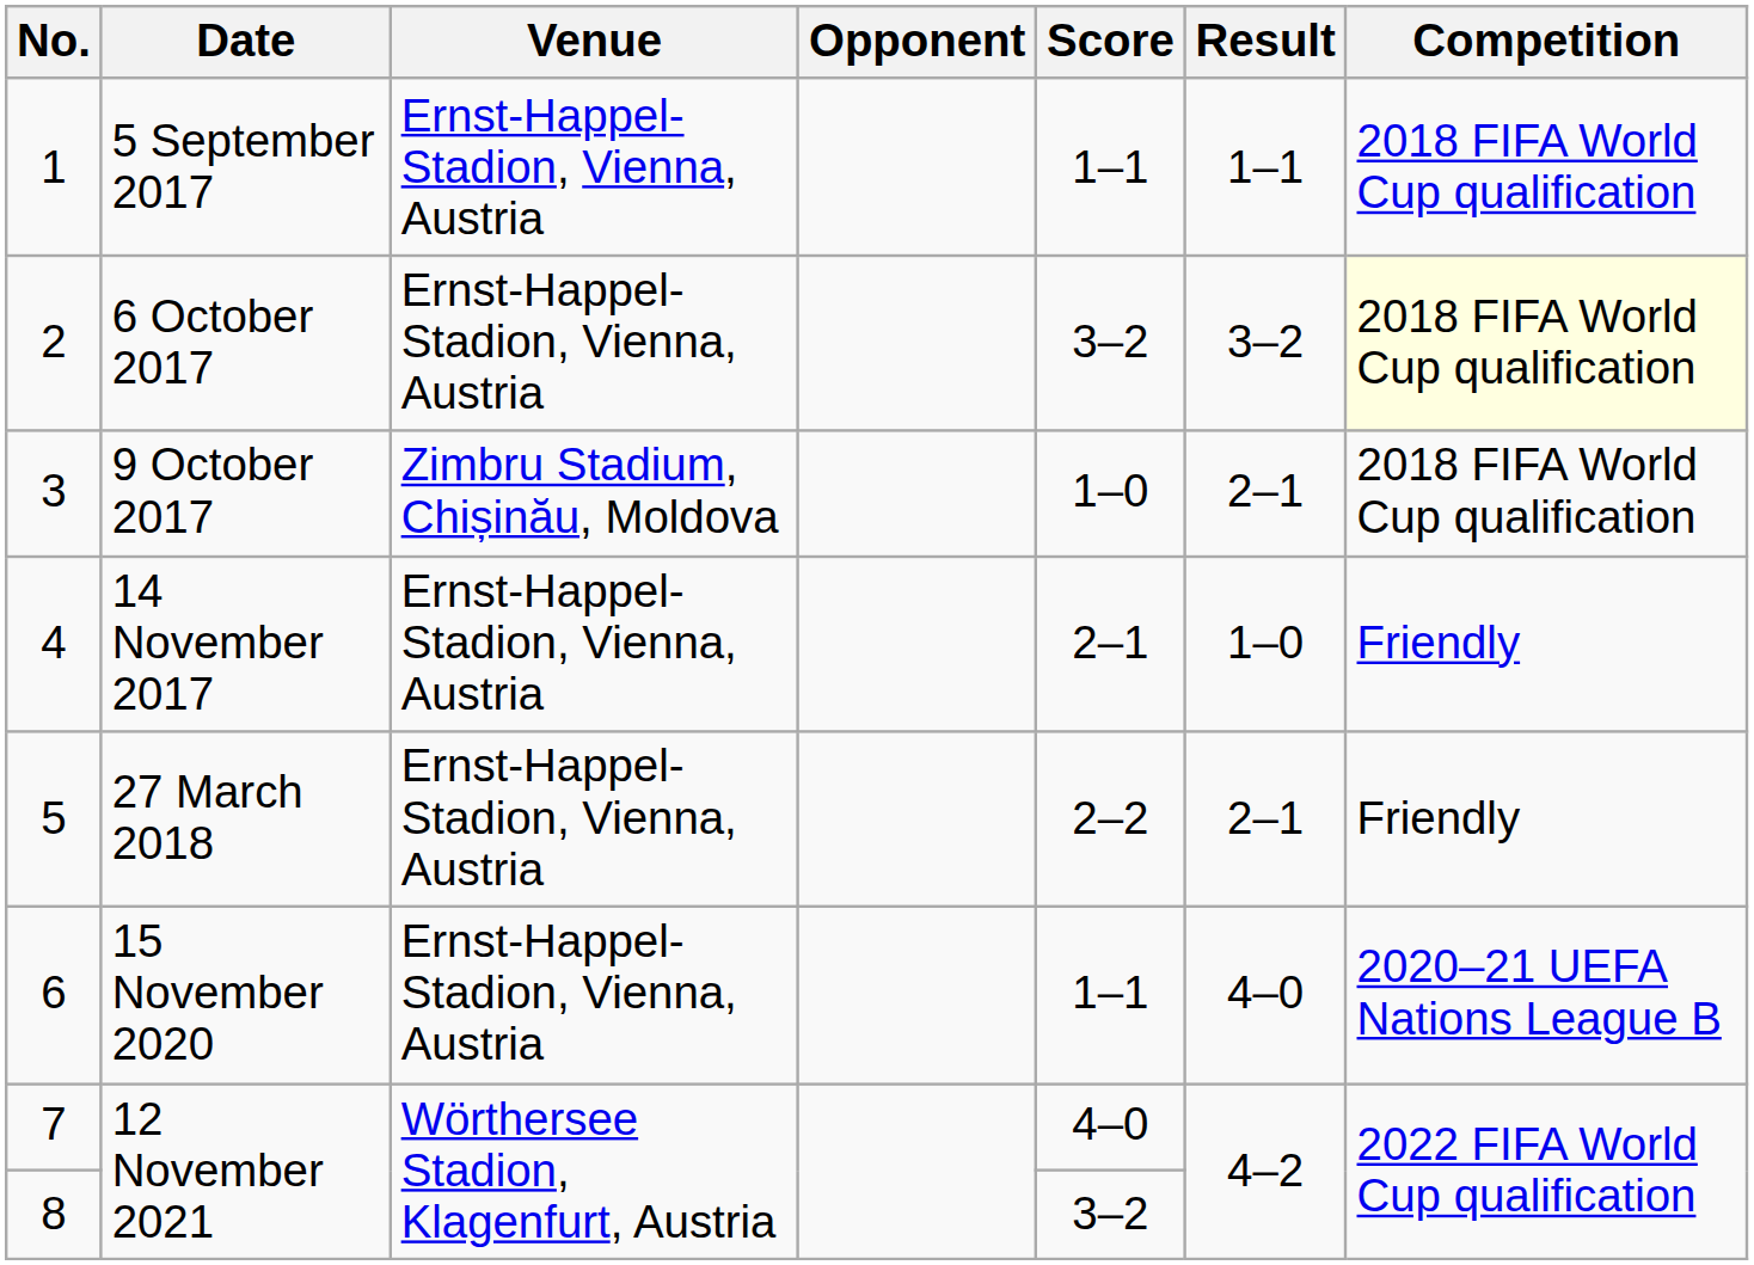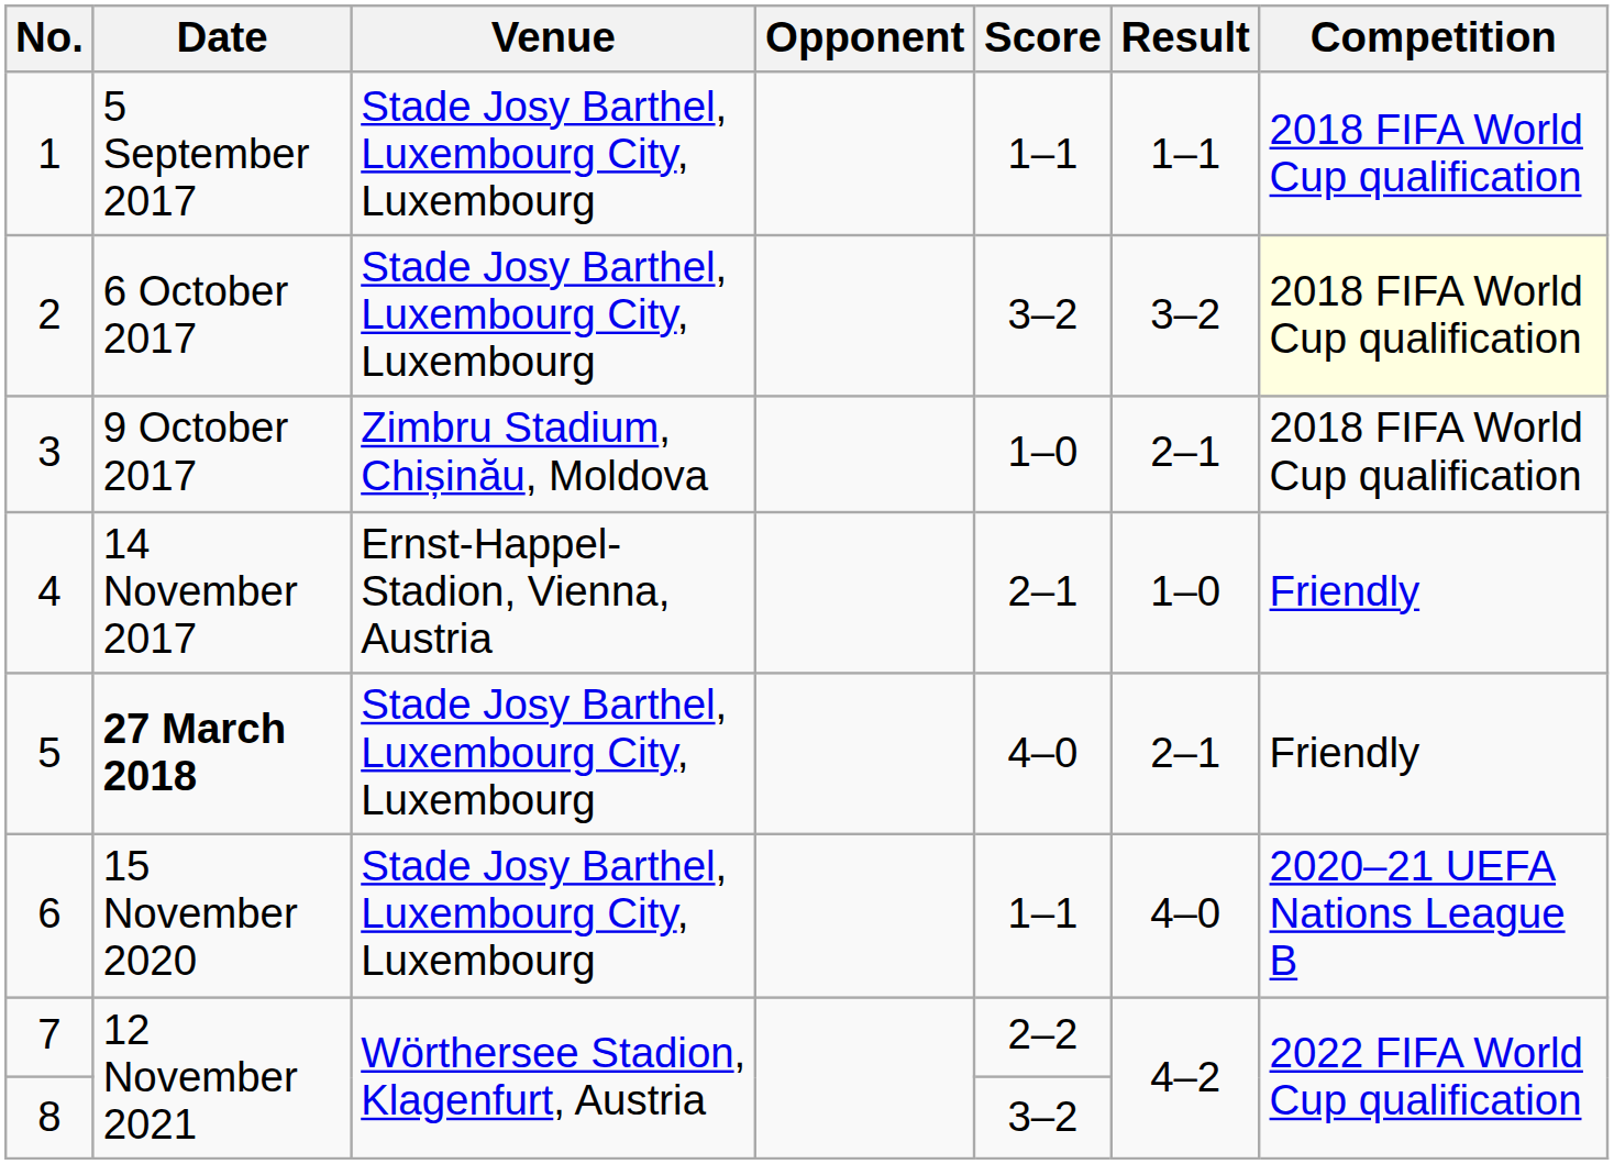1 | Venue: Ernst-Happel-Stadion, Vienna, Austria -> Stade Josy Barthel, Luxembourg City, Luxembourg
2 | Venue: Ernst-Happel-Stadion, Vienna, Austria -> Stade Josy Barthel, Luxembourg City, Luxembourg
5 | Date: normal -> bold
5 | Venue: Ernst-Happel-Stadion, Vienna, Austria -> Stade Josy Barthel, Luxembourg City, Luxembourg
5 | Score: 2–2 -> 4–0
6 | Venue: Ernst-Happel-Stadion, Vienna, Austria -> Stade Josy Barthel, Luxembourg City, Luxembourg
7 | Score: 4–0 -> 2–2
